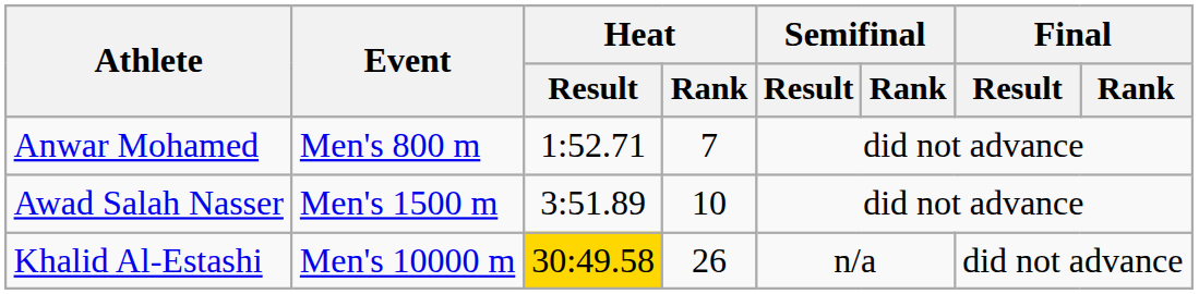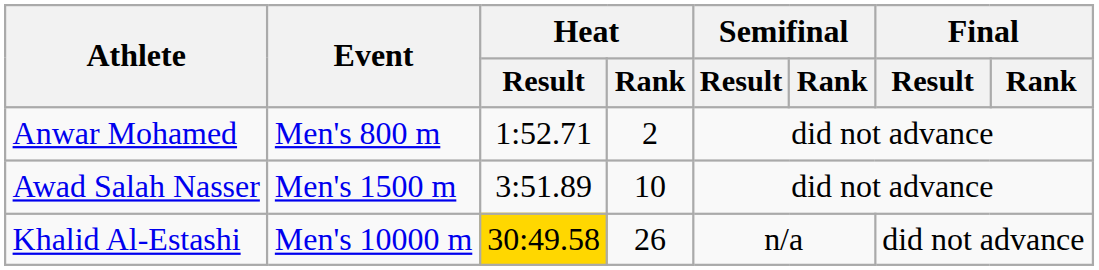Anwar Mohamed | Heat / Rank: 7 -> 2
